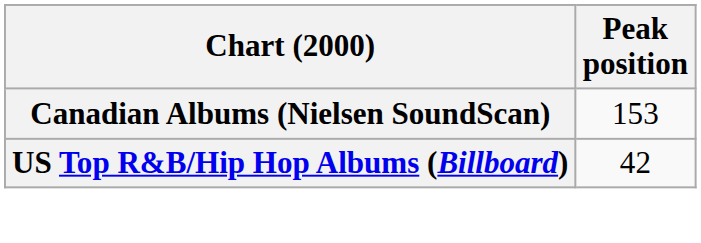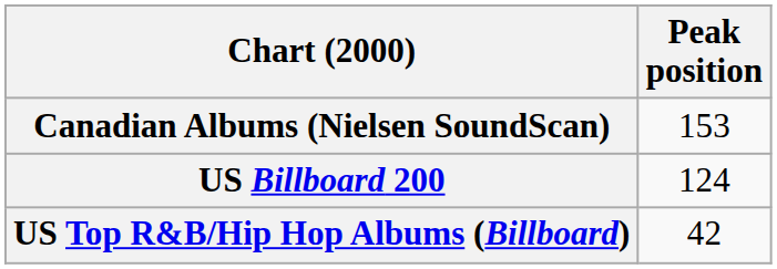+ row: US Billboard 200 | 124
